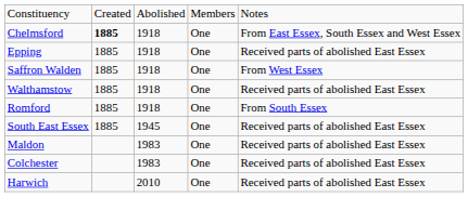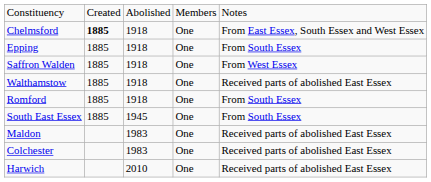Epping | column 5: Received parts of abolished East Essex -> From South Essex
South East Essex | column 5: Received parts of abolished East Essex -> From South Essex
